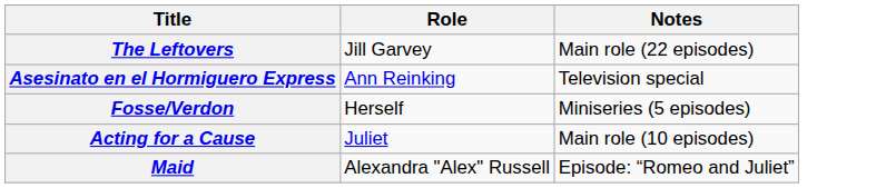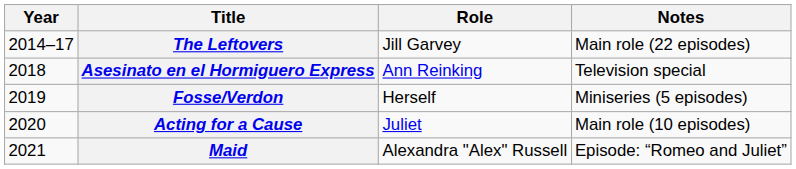+ column: Year | 2014–17 | 2018 | 2019 | 2020 | 2021
